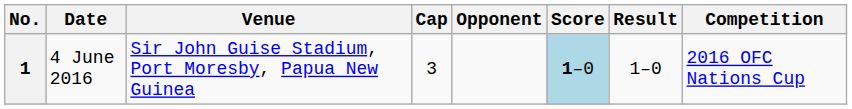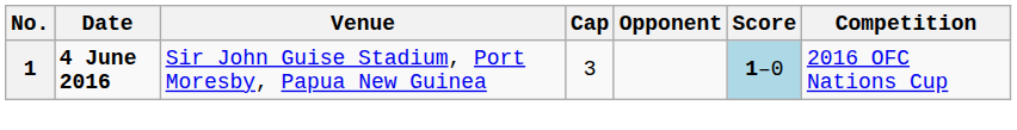- column: Result | 1–0
1 | Date: normal -> bold
